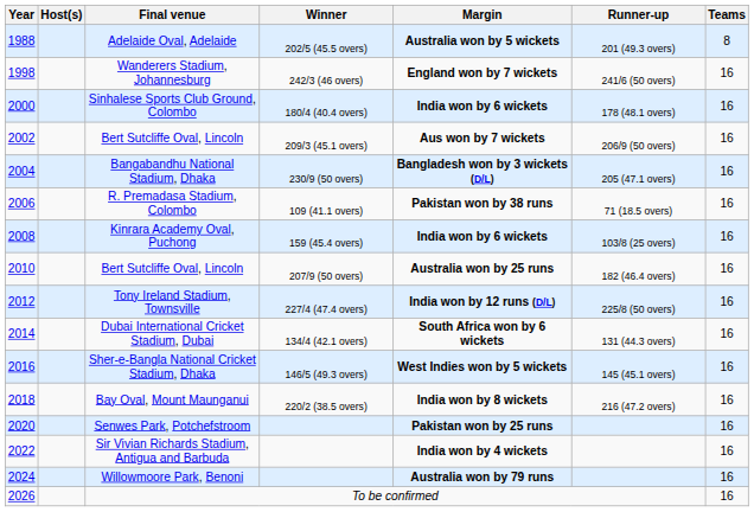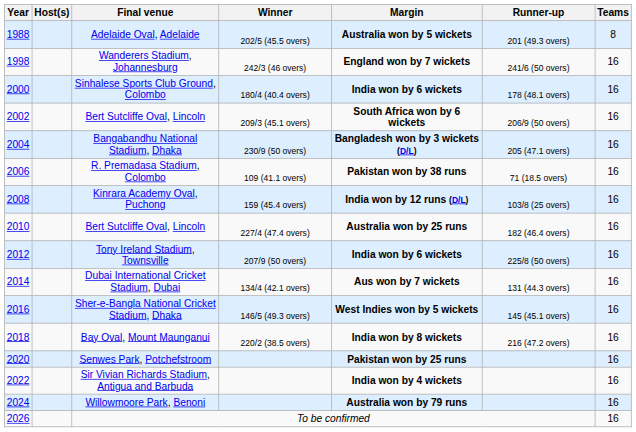2002 / Bert Sutcliffe Oval, Lincoln | Margin: Aus won by 7 wickets -> South Africa won by 6 wickets
Kinrara Academy Oval, Puchong | Margin: India won by 6 wickets -> India won by 12 runs (D/L)
2010 / Bert Sutcliffe Oval, Lincoln | Winner: 207/9 (50 overs) -> 227/4 (47.4 overs)
Tony Ireland Stadium, Townsville | Winner: 227/4 (47.4 overs) -> 207/9 (50 overs)
Tony Ireland Stadium, Townsville | Margin: India won by 12 runs (D/L) -> India won by 6 wickets
Dubai International Cricket Stadium, Dubai | Margin: South Africa won by 6 wickets -> Aus won by 7 wickets
